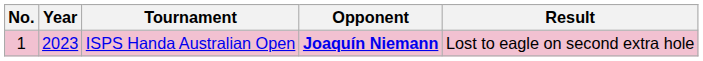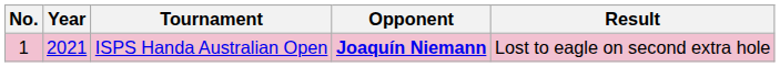ISPS Handa Australian Open | Year: 2023 -> 2021
